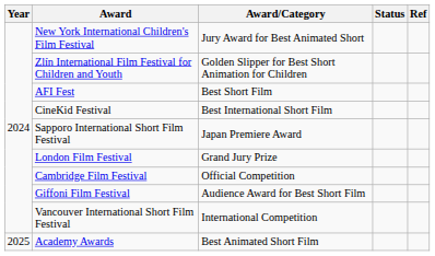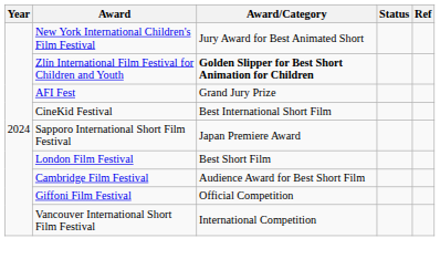Zlín International Film Festival for Children and Youth | Award/Category: normal -> bold
AFI Fest | Award/Category: Best Short Film -> Grand Jury Prize
London Film Festival | Award/Category: Grand Jury Prize -> Best Short Film
Cambridge Film Festival | Award/Category: Official Competition -> Audience Award for Best Short Film
Giffoni Film Festival | Award/Category: Audience Award for Best Short Film -> Official Competition
- row: 2025 | Academy Awards | Best Animated Short Film
